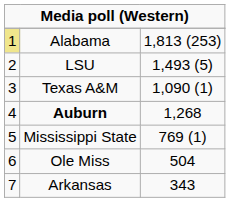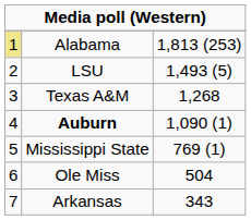Texas A&M | column 3: 1,090 (1) -> 1,268
Auburn | column 3: 1,268 -> 1,090 (1)
